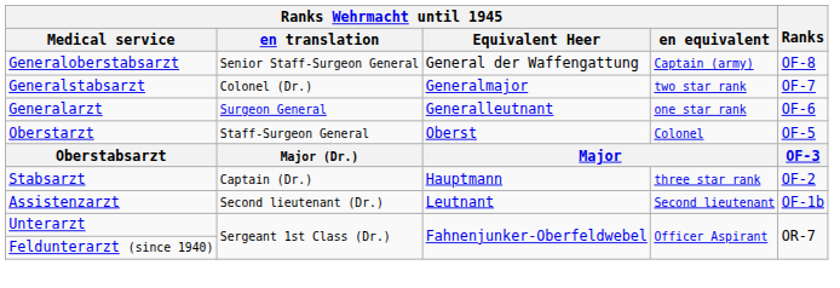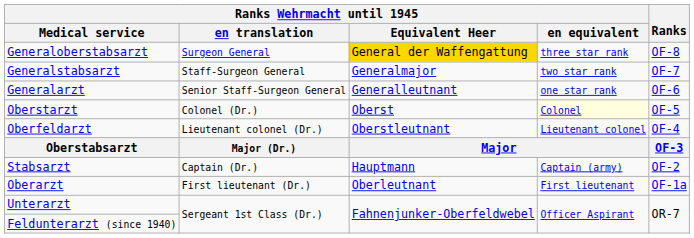Generaloberstabsarzt | Ranks Wehrmacht until 1945 / en translation: Senior Staff-Surgeon General -> Surgeon General
Generaloberstabsarzt | Ranks Wehrmacht until 1945 / Equivalent Heer: no background -> gold background
Generaloberstabsarzt | Ranks Wehrmacht until 1945 / en equivalent: Captain (army) -> three star rank
Generalstabsarzt | Ranks Wehrmacht until 1945 / en translation: Colonel (Dr.) -> Staff-Surgeon General
Generalarzt | Ranks Wehrmacht until 1945 / en translation: Surgeon General -> Senior Staff-Surgeon General
Oberstarzt | Ranks Wehrmacht until 1945 / en translation: Staff-Surgeon General -> Colonel (Dr.)
Oberstarzt | Ranks Wehrmacht until 1945 / en equivalent: no background -> lightyellow background
+ row: Oberfeldarzt | Lieutenant colonel (Dr.) | Oberstleutnant | Lieutenant colonel | OF-4
Stabsarzt | Ranks Wehrmacht until 1945 / en equivalent: three star rank -> Captain (army)
+ row: Oberarzt | First lieutenant (Dr.) | Oberleutnant | First lieutenant | OF-1a
- row: Assistenzarzt | Second lieutenant (Dr.) | Leutnant | Second lieutenant | OF-1b
